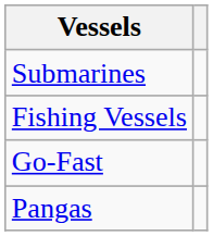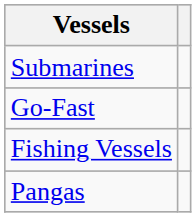rows swapped: Go-Fast <-> Fishing Vessels
